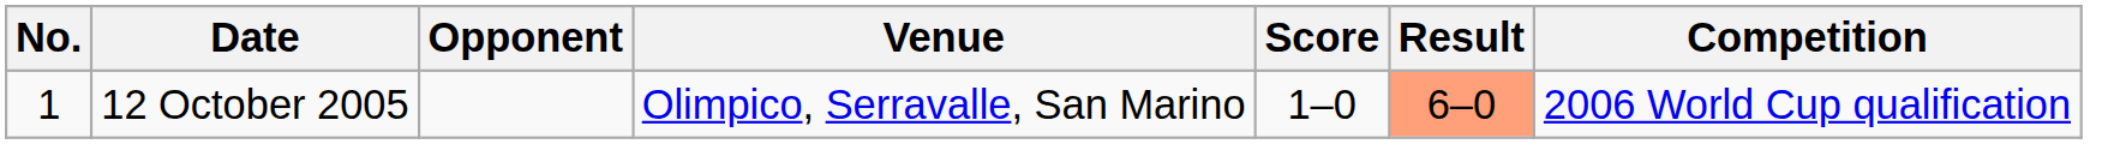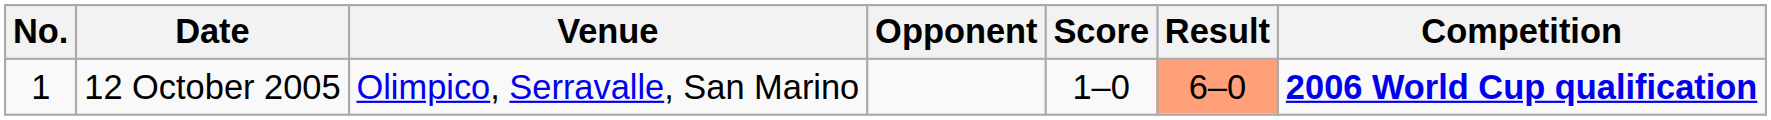columns swapped: Venue <-> Opponent
12 October 2005 | Competition: normal -> bold
